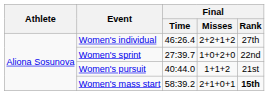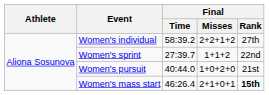Women's individual | Final / Time: 46:26.4 -> 58:39.2
Women's sprint | Final / Misses: 1+0+2+0 -> 1+1+2
Women's pursuit | Final / Misses: 1+1+2 -> 1+0+2+0
Women's mass start | Final / Time: 58:39.2 -> 46:26.4
